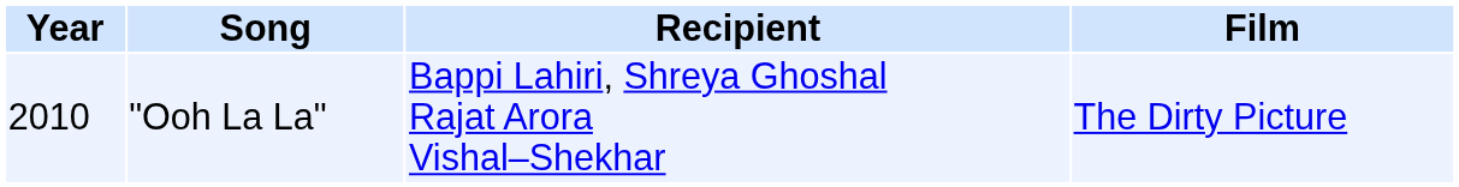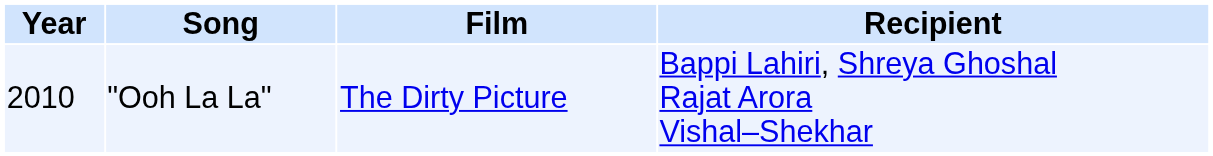columns swapped: Recipient <-> Film
